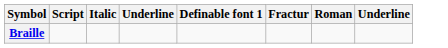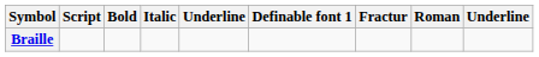+ column: Bold
